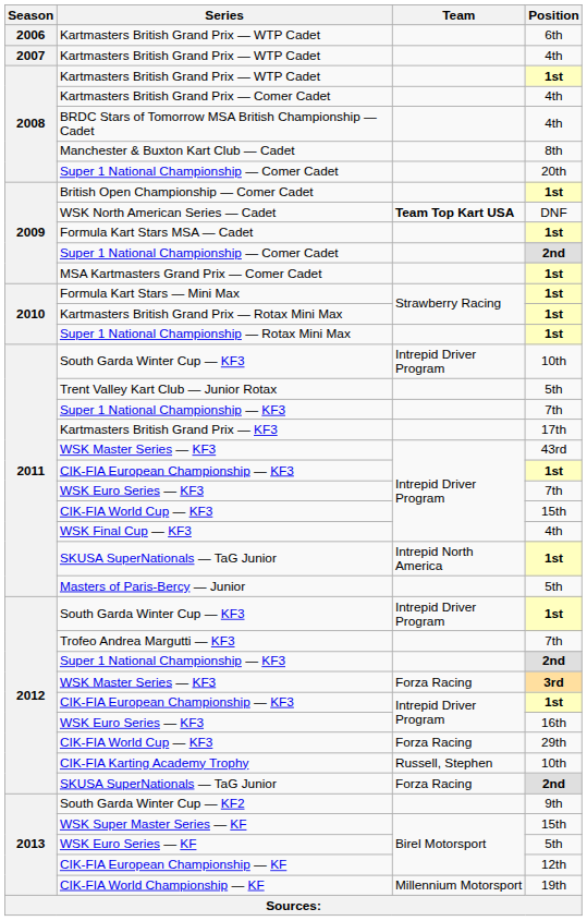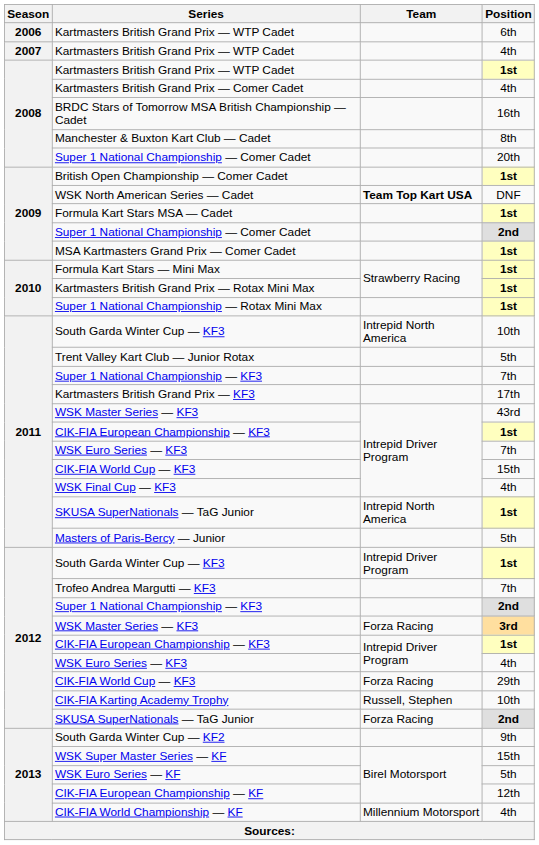BRDC Stars of Tomorrow MSA British Championship — Cadet | Position: 4th -> 16th
2011 / South Garda Winter Cup — KF3 | Team: Intrepid Driver Program -> Intrepid North America
2012 / WSK Euro Series — KF3 | Position: 16th -> 4th
CIK-FIA World Championship — KF | Position: 19th -> 4th
